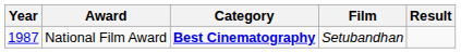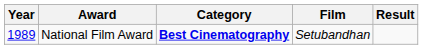National Film Award | Year: 1987 -> 1989
